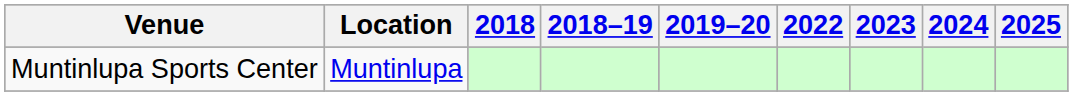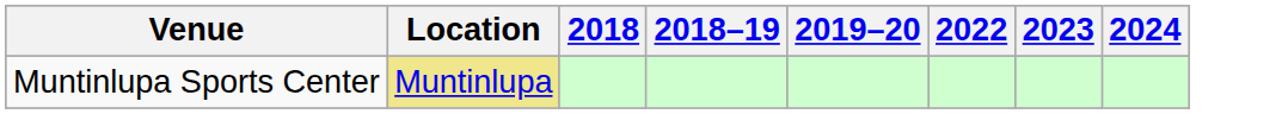- column: 2025
Muntinlupa Sports Center | Location: no background -> khaki background
